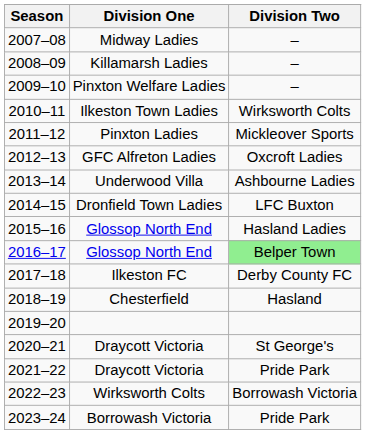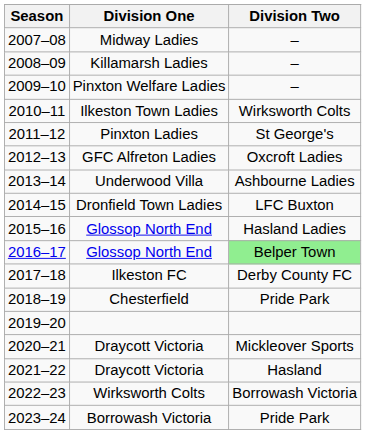2011–12 | Division Two: Mickleover Sports -> St George's
2018–19 | Division Two: Hasland -> Pride Park
2020–21 | Division Two: St George's -> Mickleover Sports
2021–22 | Division Two: Pride Park -> Hasland
